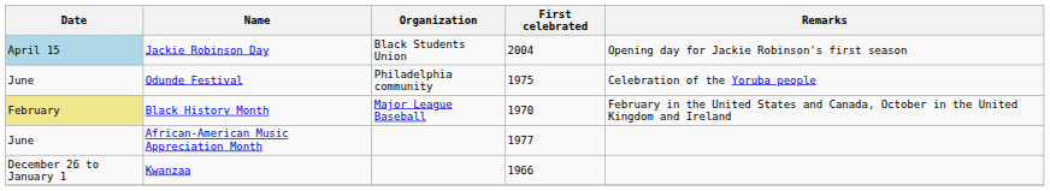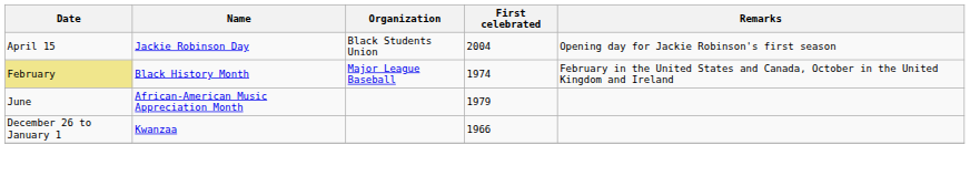Jackie Robinson Day | Date: lightblue background -> no background
- row: June | Odunde Festival | Philadelphia community | 1975 | Celebration of the Yoruba people
Black History Month | First celebrated: 1970 -> 1974
African-American Music Appreciation Month | First celebrated: 1977 -> 1979
